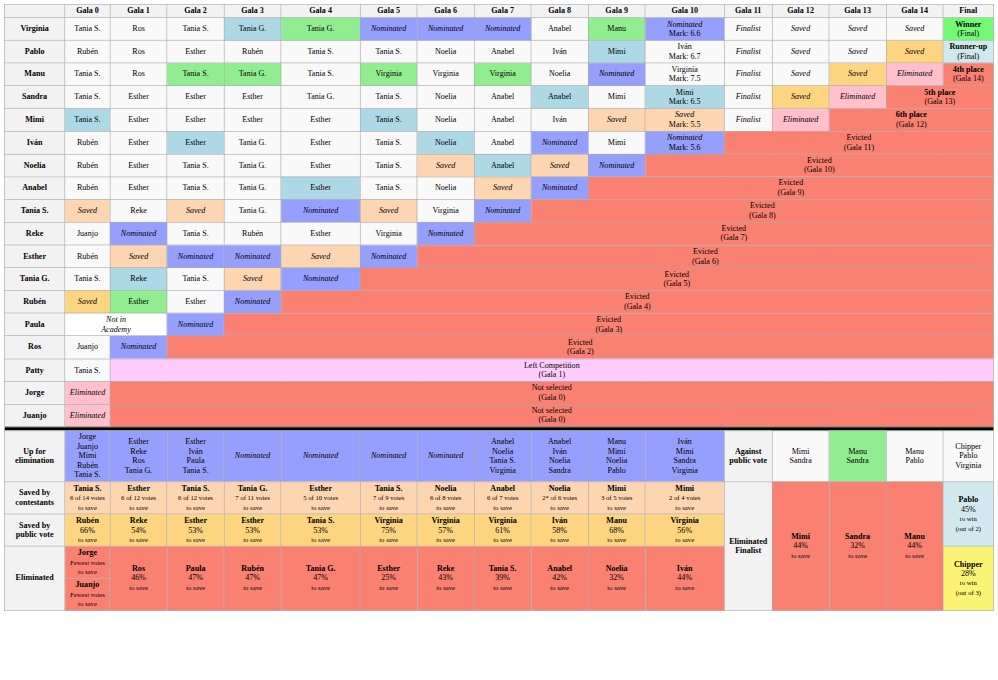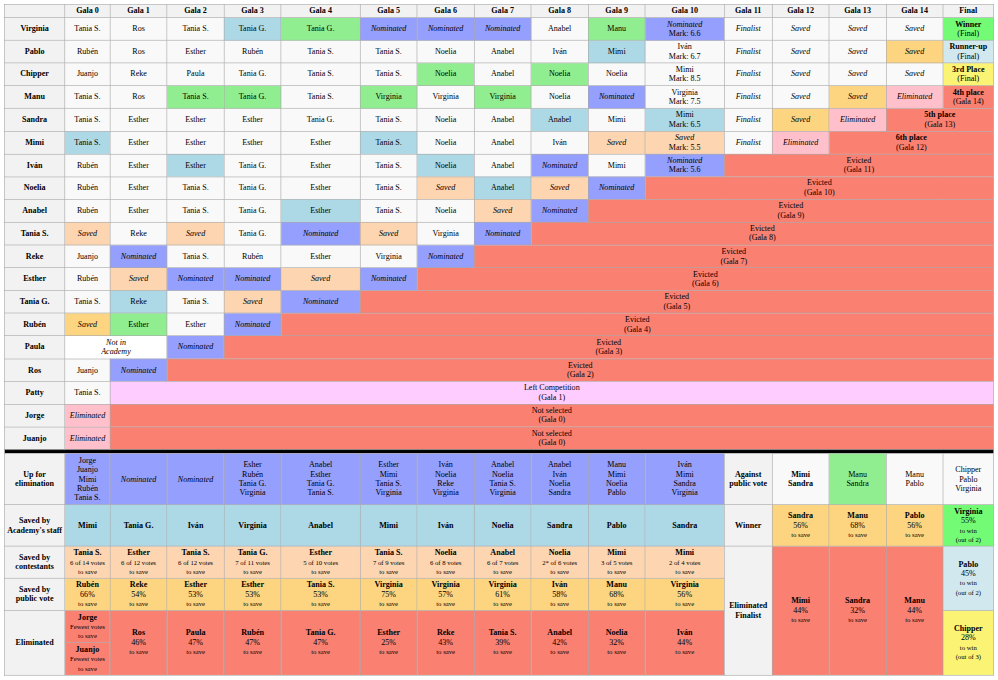+ row: Chipper | Juanjo | Reke | Paula | Tania G. | Tania S. | Tania S. | Noelia | Anabel | Noelia | Noelia | Mimi Mark: 8.5 | Finalist | Saved | Saved | Saved | 3rd Place (Final)
Up for elimination | Gala 1: Esther Reke Ros Tania G. -> Nominated
Up for elimination | Gala 2: Esther Iván Paula Tania S. -> Nominated
Up for elimination | Gala 3: Nominated -> Esher Rubén Tania G. Virginia
Up for elimination | Gala 4: Nominated -> Anabel Esther Tania G. Tania S.
Up for elimination | Gala 5: Nominated -> Esther Mimi Tania S. Virginia
Up for elimination | Gala 6: Nominated -> Iván Noelia Reke Virginia
Up for elimination | Gala 12: normal -> bold
+ row: Saved by Academy's staff | Mimi | Tania G. | Iván | Virginia | Anabel | Mimi | Iván | Noelia | Sandra | Pablo | Sandra | Winner | Sandra 56% to save | Manu 68% to save | Pablo 56% to save | Virginia 55% to win (out of 2)
